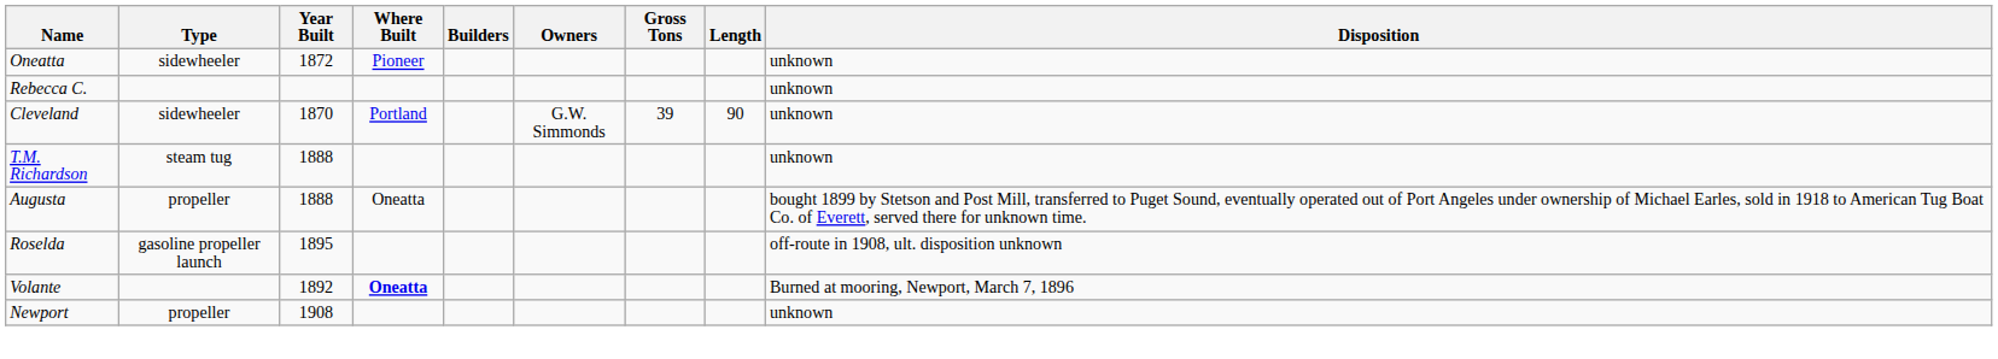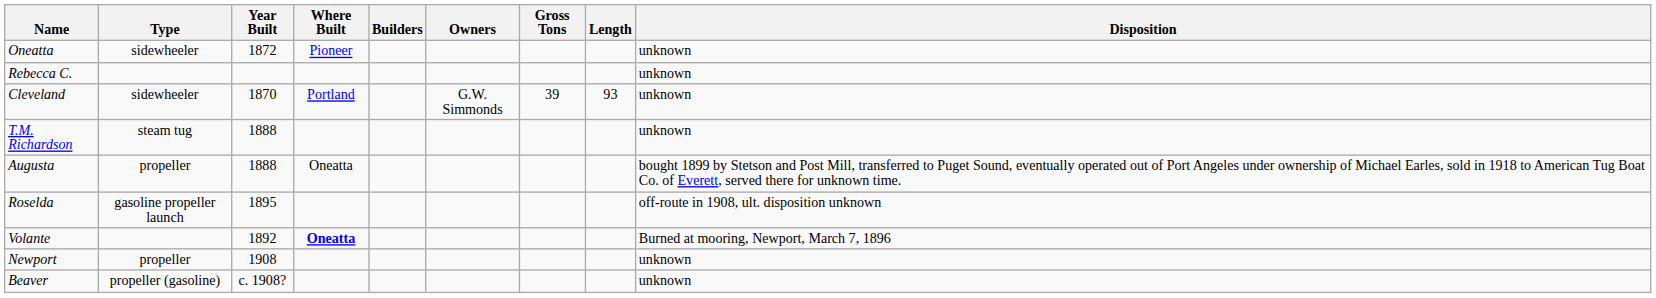Cleveland | Length: 90 -> 93
+ row: Beaver | propeller (gasoline) | c. 1908? | unknown
